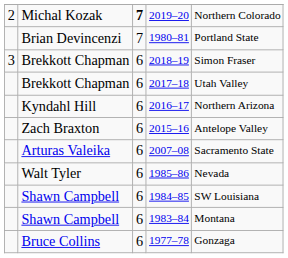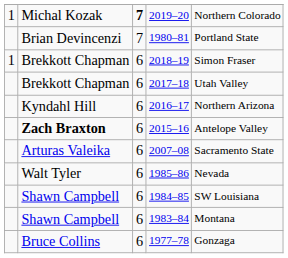2019–20 | column 1: 2 -> 1
2018–19 | column 1: 3 -> 1
2015–16 | column 2: normal -> bold
